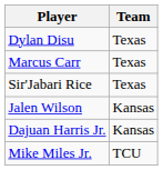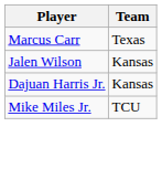- row: Dylan Disu | Texas
- row: Sir'Jabari Rice | Texas
